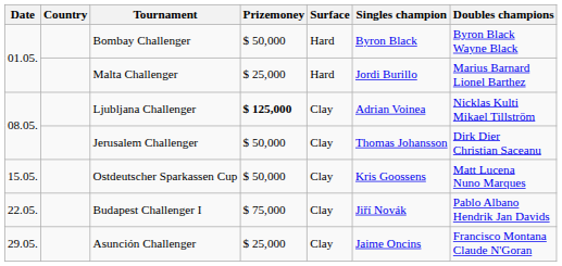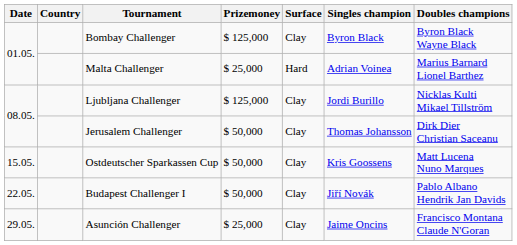Bombay Challenger | Prizemoney: $ 50,000 -> $ 125,000
Bombay Challenger | Surface: Hard -> Clay
Malta Challenger | Singles champion: Jordi Burillo -> Adrian Voinea
Ljubljana Challenger | Prizemoney: bold -> normal
Ljubljana Challenger | Singles champion: Adrian Voinea -> Jordi Burillo
Budapest Challenger I | Prizemoney: $ 75,000 -> $ 50,000
